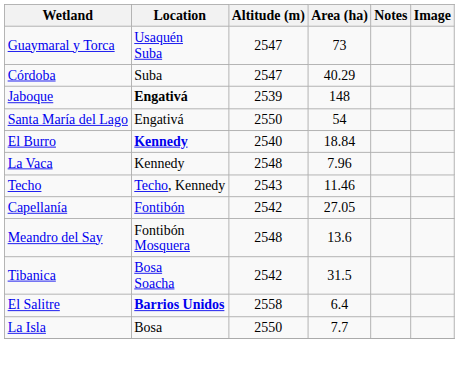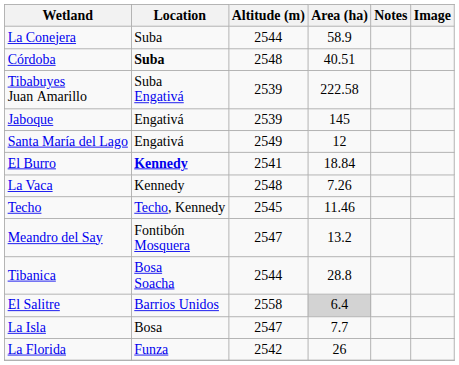- row: Guaymaral y Torca | Usaquén Suba | 2547 | 73
+ row: La Conejera | Suba | 2544 | 58.9
Córdoba | Location: normal -> bold
Córdoba | Altitude (m): 2547 -> 2548
Córdoba | Area (ha): 40.29 -> 40.51
+ row: Tibabuyes Juan Amarillo | Suba Engativá | 2539 | 222.58
Jaboque | Location: bold -> normal
Jaboque | Area (ha): 148 -> 145
Santa María del Lago | Altitude (m): 2550 -> 2549
Santa María del Lago | Area (ha): 54 -> 12
El Burro | Altitude (m): 2540 -> 2541
La Vaca | Area (ha): 7.96 -> 7.26
Techo | Altitude (m): 2543 -> 2545
- row: Capellanía | Fontibón | 2542 | 27.05
Meandro del Say | Altitude (m): 2548 -> 2547
Meandro del Say | Area (ha): 13.6 -> 13.2
Tibanica | Altitude (m): 2542 -> 2544
Tibanica | Area (ha): 31.5 -> 28.8
El Salitre | Location: bold -> normal
El Salitre | Area (ha): no background -> lightgrey background
La Isla | Altitude (m): 2550 -> 2547
+ row: La Florida | Funza | 2542 | 26
